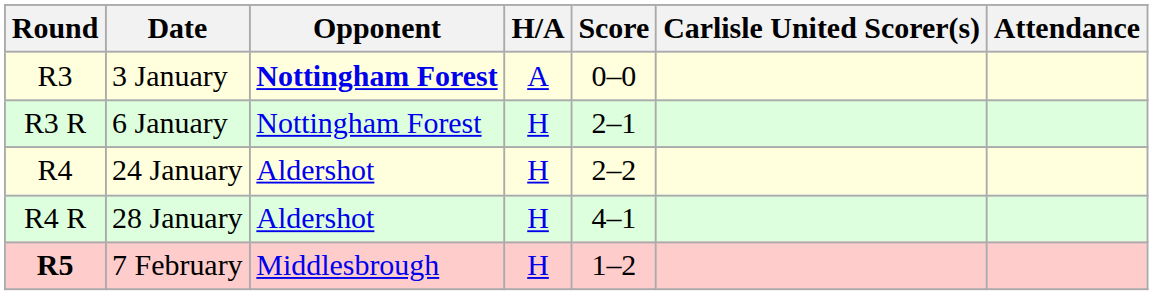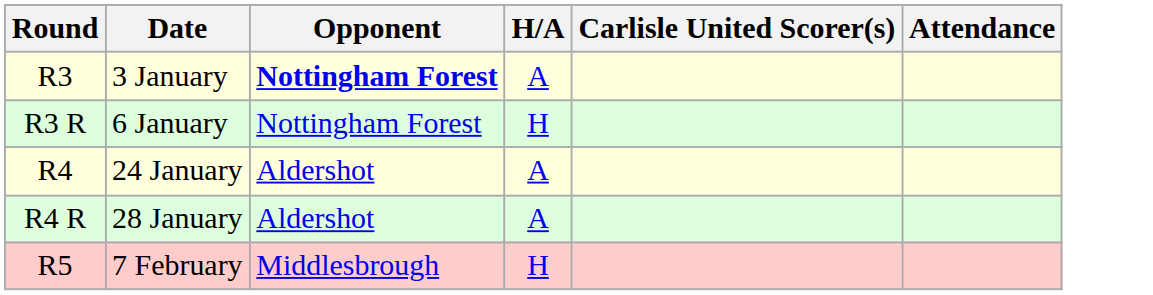- column: Score | 0–0 | 2–1 | 2–2 | 4–1 | 1–2
24 January | H/A: H -> A
28 January | H/A: H -> A
7 February | Round: bold -> normal
